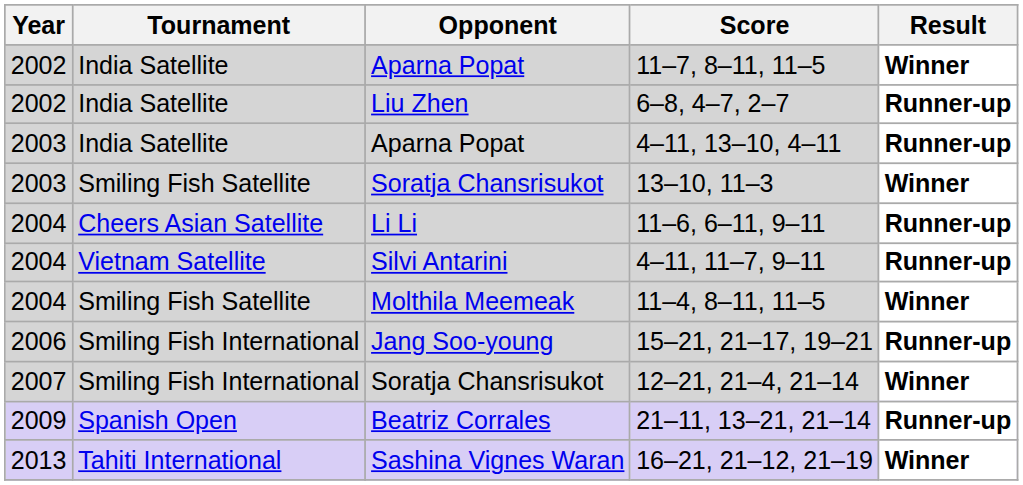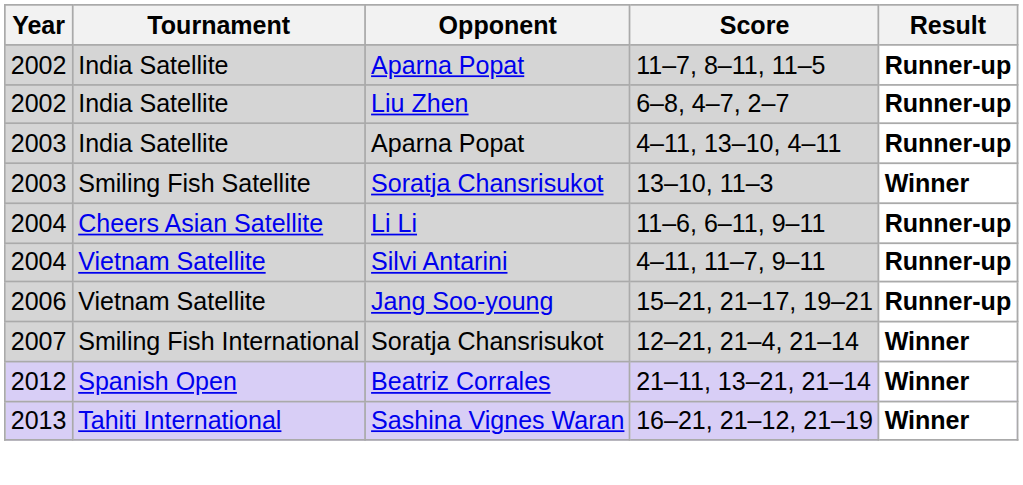11–7, 8–11, 11–5 | Result: Winner -> Runner-up
- row: 2004 | Smiling Fish Satellite | Molthila Meemeak | 11–4, 8–11, 11–5 | Winner
15–21, 21–17, 19–21 | Tournament: Smiling Fish International -> Vietnam Satellite
21–11, 13–21, 21–14 | Year: 2009 -> 2012
21–11, 13–21, 21–14 | Result: Runner-up -> Winner
